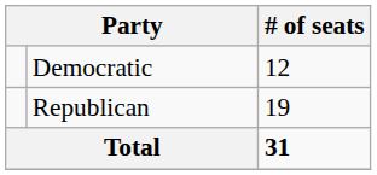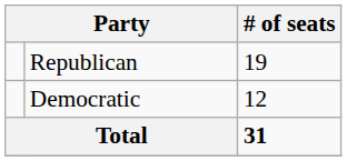rows swapped: Republican <-> Democratic
